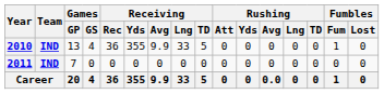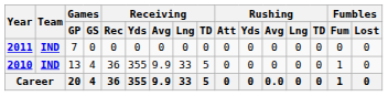rows swapped: 2010 <-> 2011
